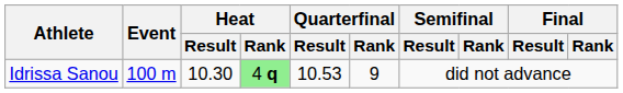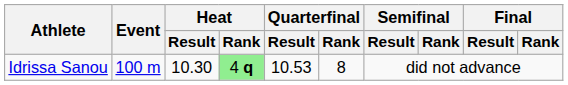Idrissa Sanou | Quarterfinal / Rank: 9 -> 8
